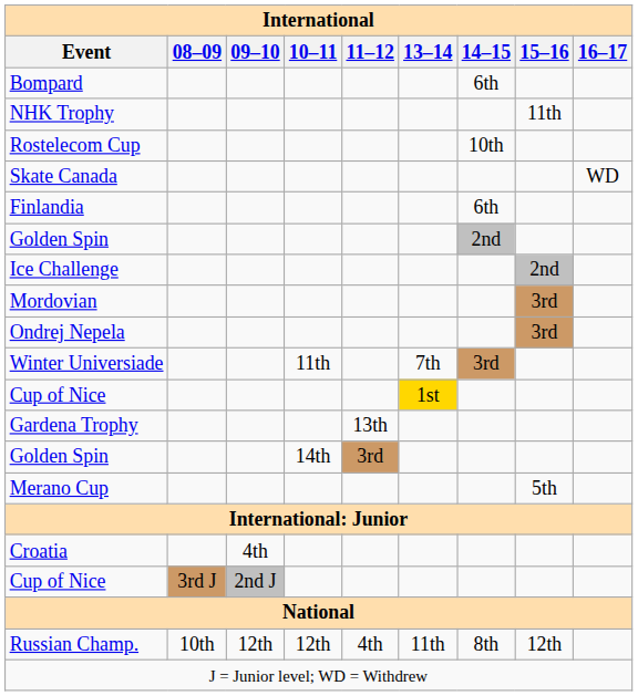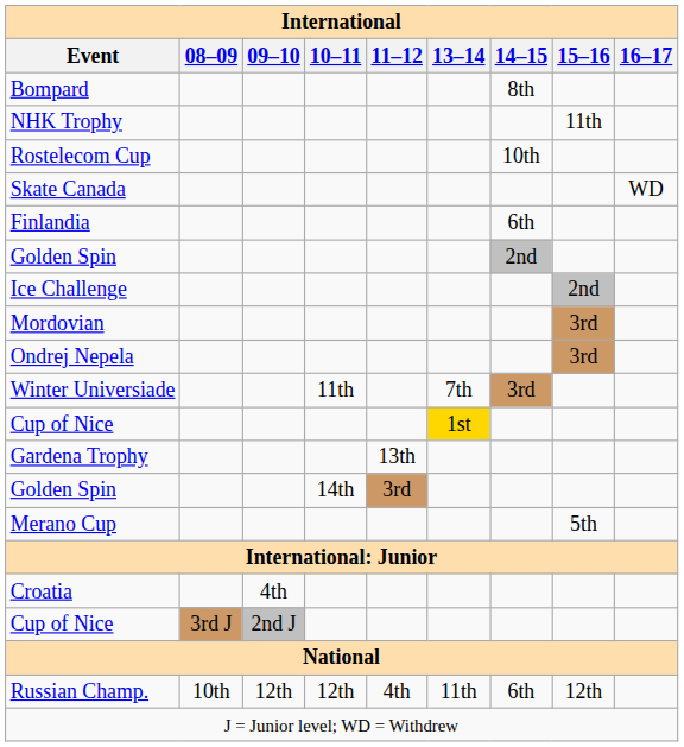Bompard | 14–15: 6th -> 8th
Russian Champ. | 14–15: 8th -> 6th
